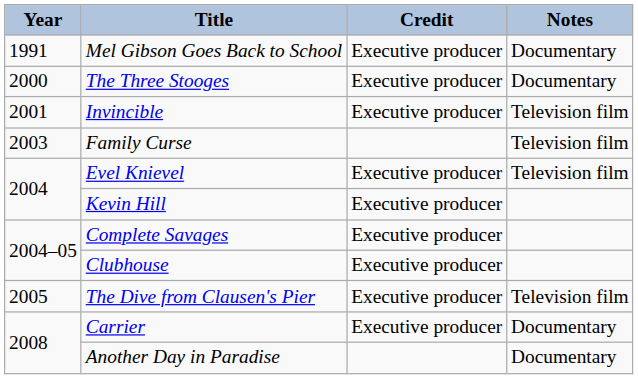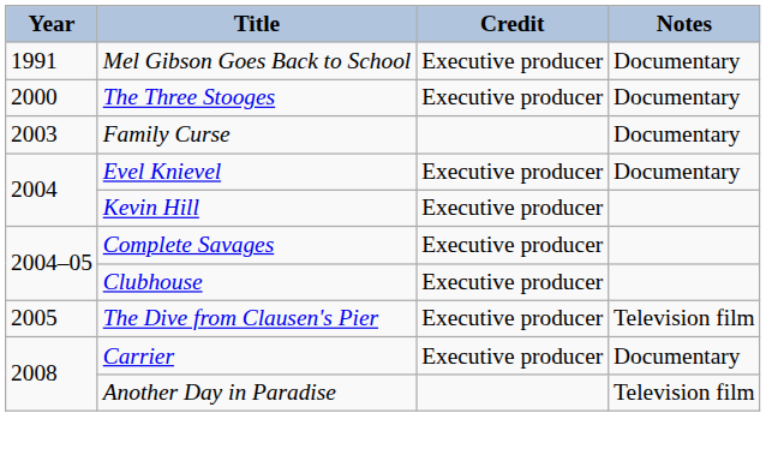- row: 2001 | Invincible | Executive producer | Television film
Family Curse | Notes: Television film -> Documentary
Evel Knievel | Notes: Television film -> Documentary
Another Day in Paradise | Notes: Documentary -> Television film
